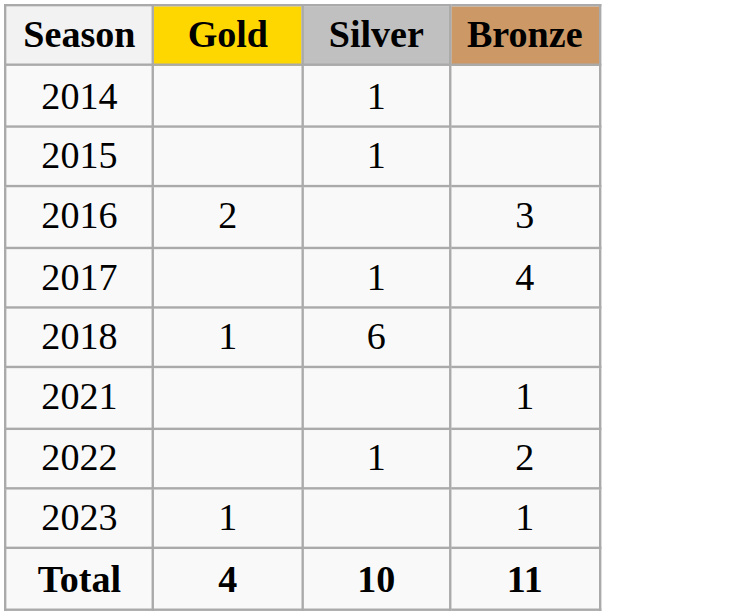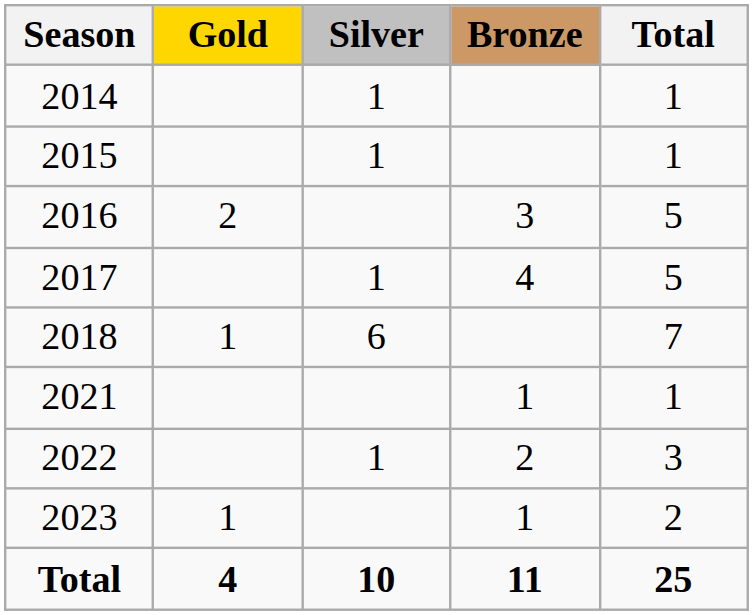+ column: Total | 1 | 1 | 5 | 5 | 7 | 1 | 3 | 2 | 25
